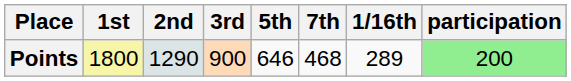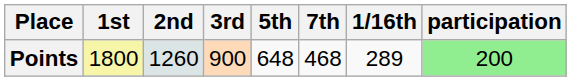Points | 2nd: 1290 -> 1260
Points | 5th: 646 -> 648
